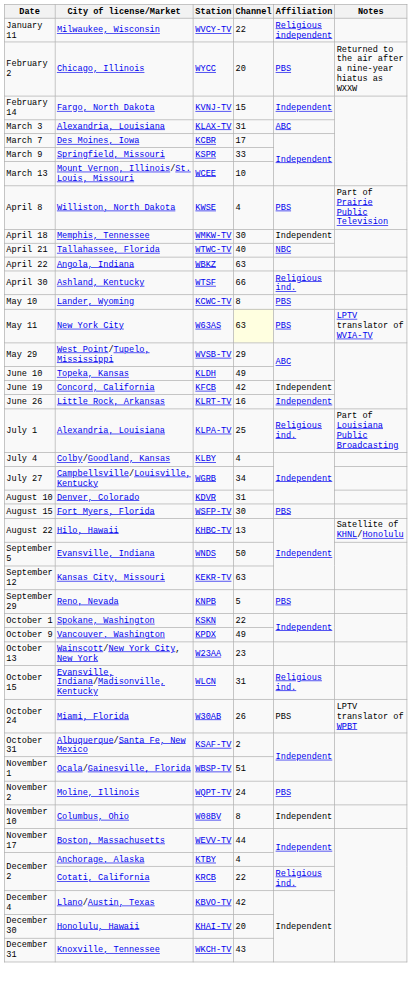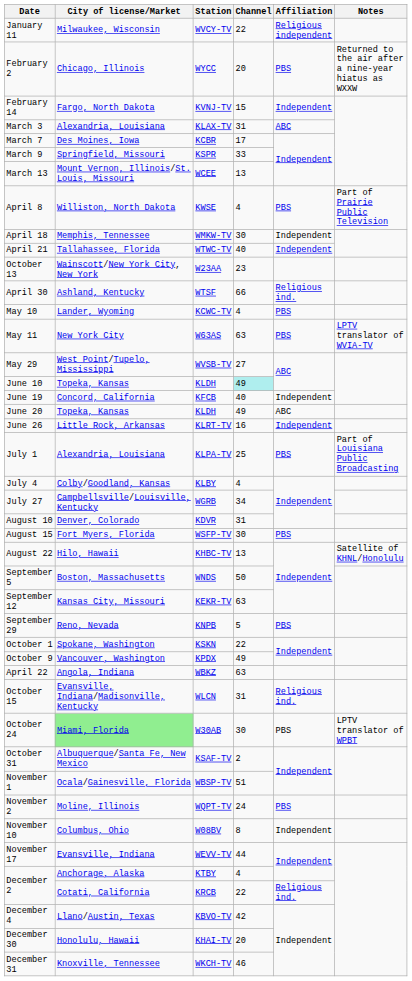March 13 | Channel: 10 -> 13
April 21 | Affiliation: NBC -> Independent
rows swapped: April 22 <-> October 13
May 10 | Channel: 8 -> 4
May 11 | Channel: lightyellow background -> no background
May 29 | Channel: 29 -> 27
June 10 | Channel: no background -> paleturquoise background
June 19 | Channel: 42 -> 40
+ row: June 20 | Topeka, Kansas | KLDH | 49 | ABC
July 1 | Affiliation: Religious ind. -> PBS
September 5 | City of license/Market: Evansville, Indiana -> Boston, Massachusetts
October 24 | City of license/Market: no background -> lightgreen background
October 24 | Channel: 26 -> 30
November 17 | City of license/Market: Boston, Massachusetts -> Evansville, Indiana
December 31 | Channel: 43 -> 46
